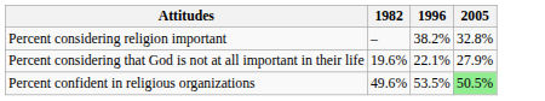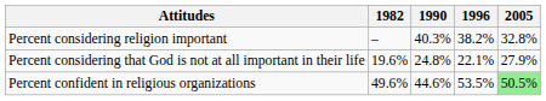+ column: 1990 | 40.3% | 24.8% | 44.6%
